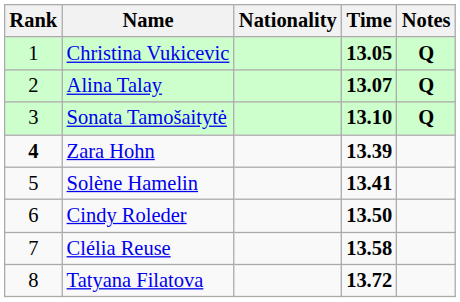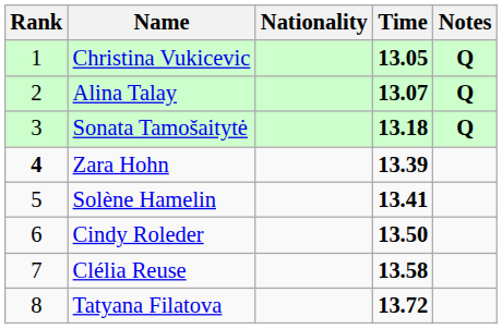Sonata Tamošaitytė | Time: 13.10 -> 13.18
